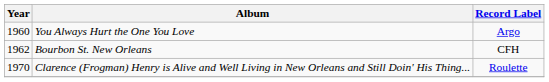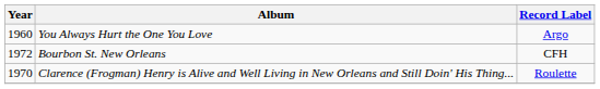Bourbon St. New Orleans | Year: 1962 -> 1972
